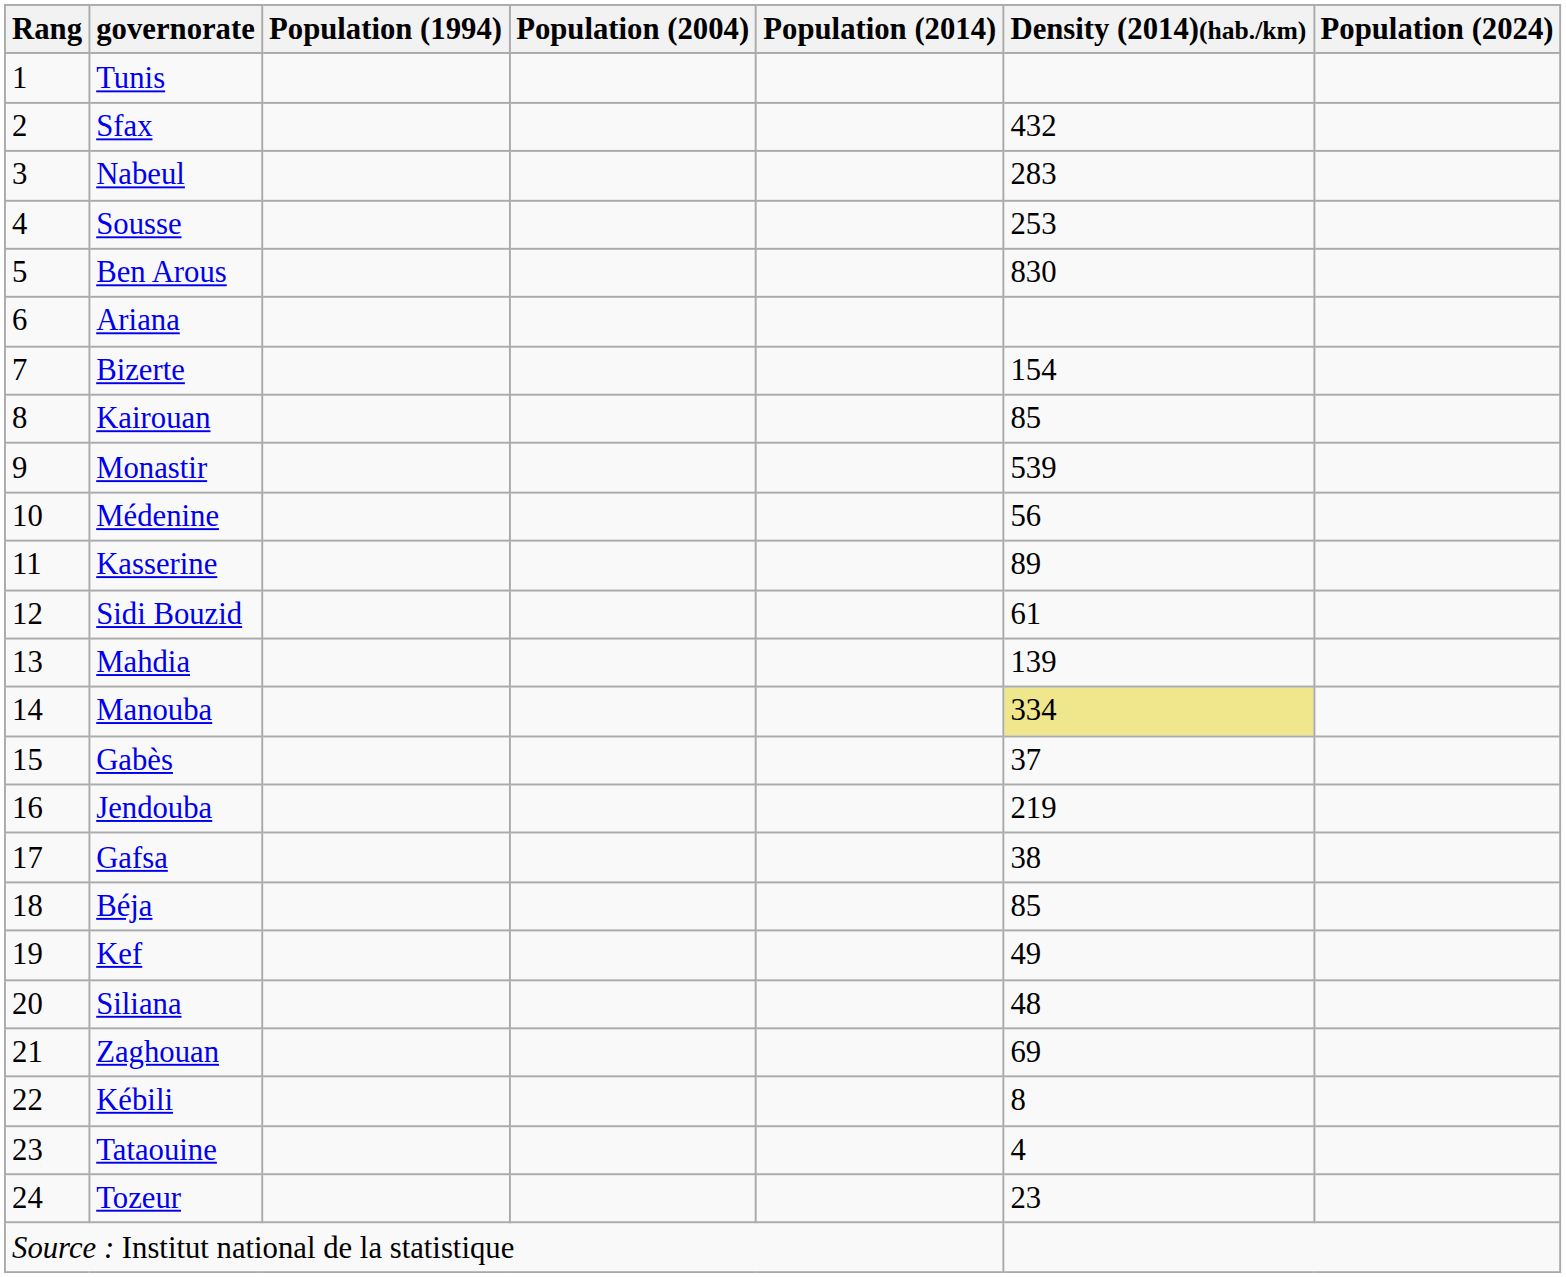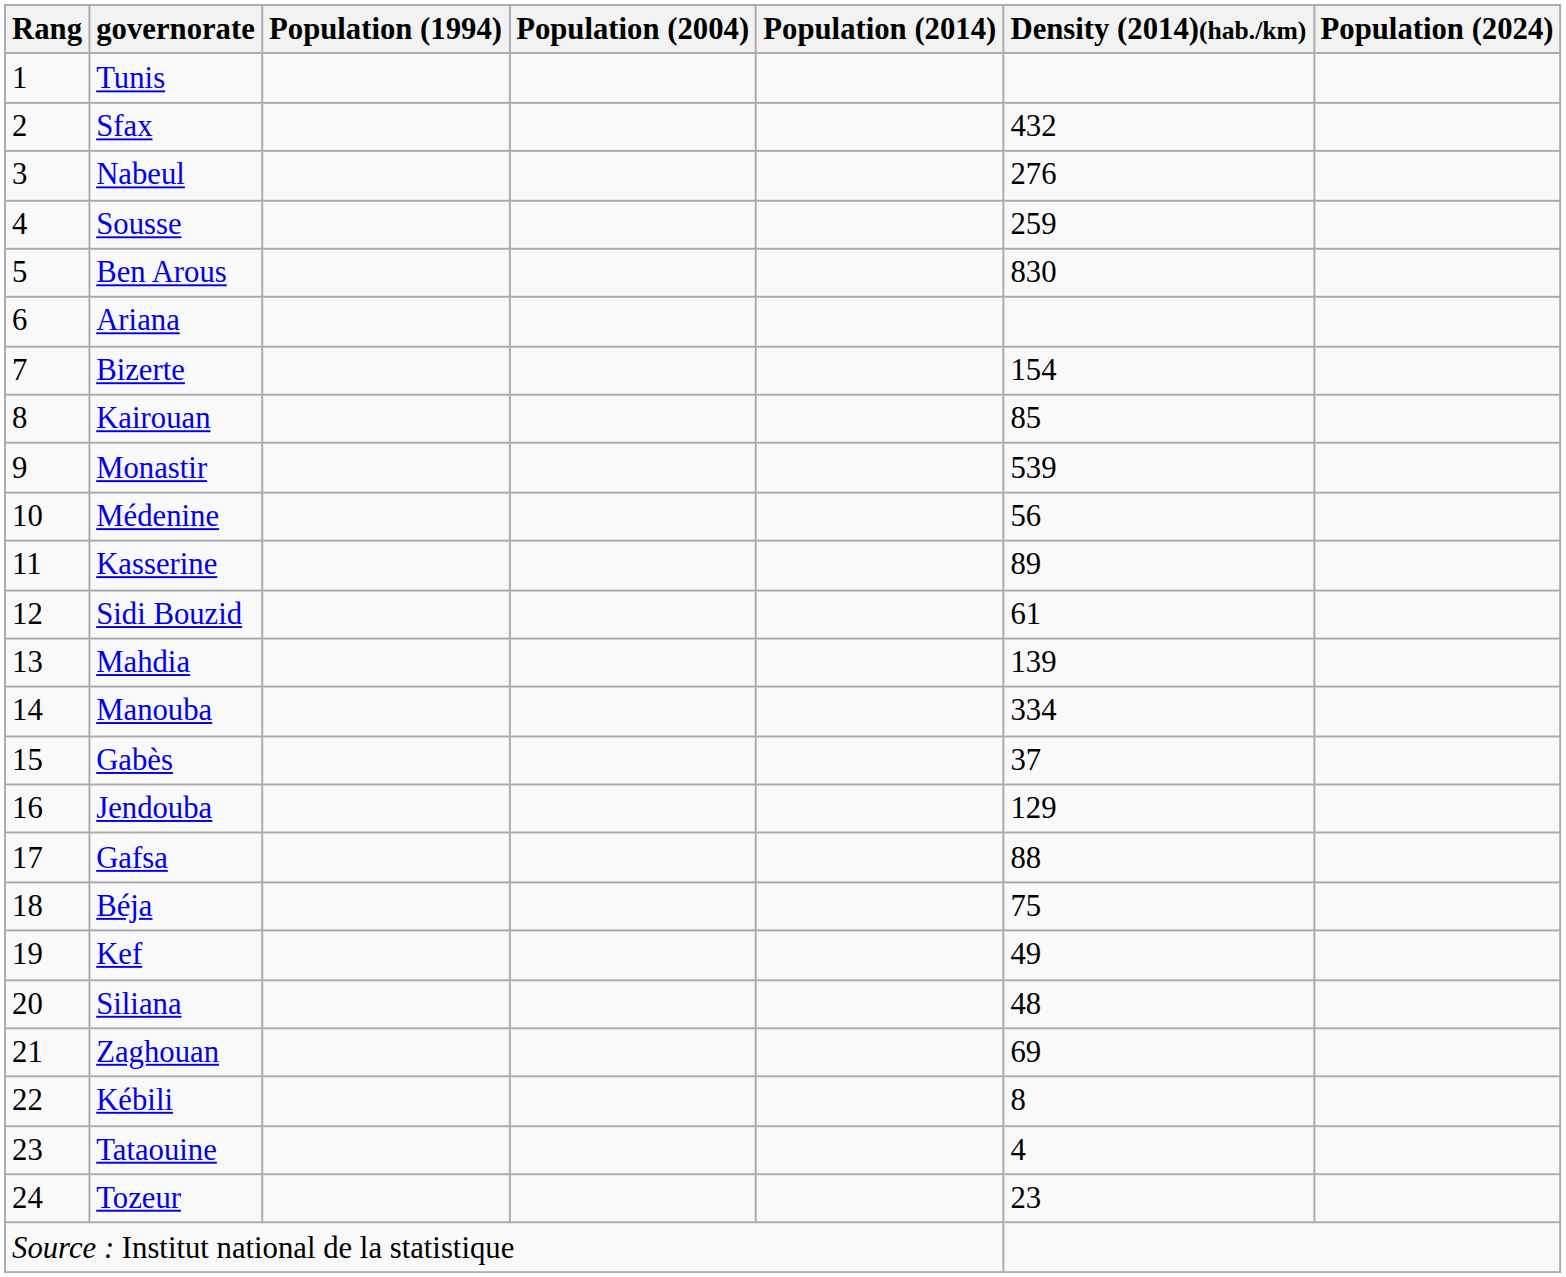Nabeul | Density (2014)(hab./km): 283 -> 276
Sousse | Density (2014)(hab./km): 253 -> 259
Manouba | Density (2014)(hab./km): khaki background -> no background
Jendouba | Density (2014)(hab./km): 219 -> 129
Gafsa | Density (2014)(hab./km): 38 -> 88
Béja | Density (2014)(hab./km): 85 -> 75
